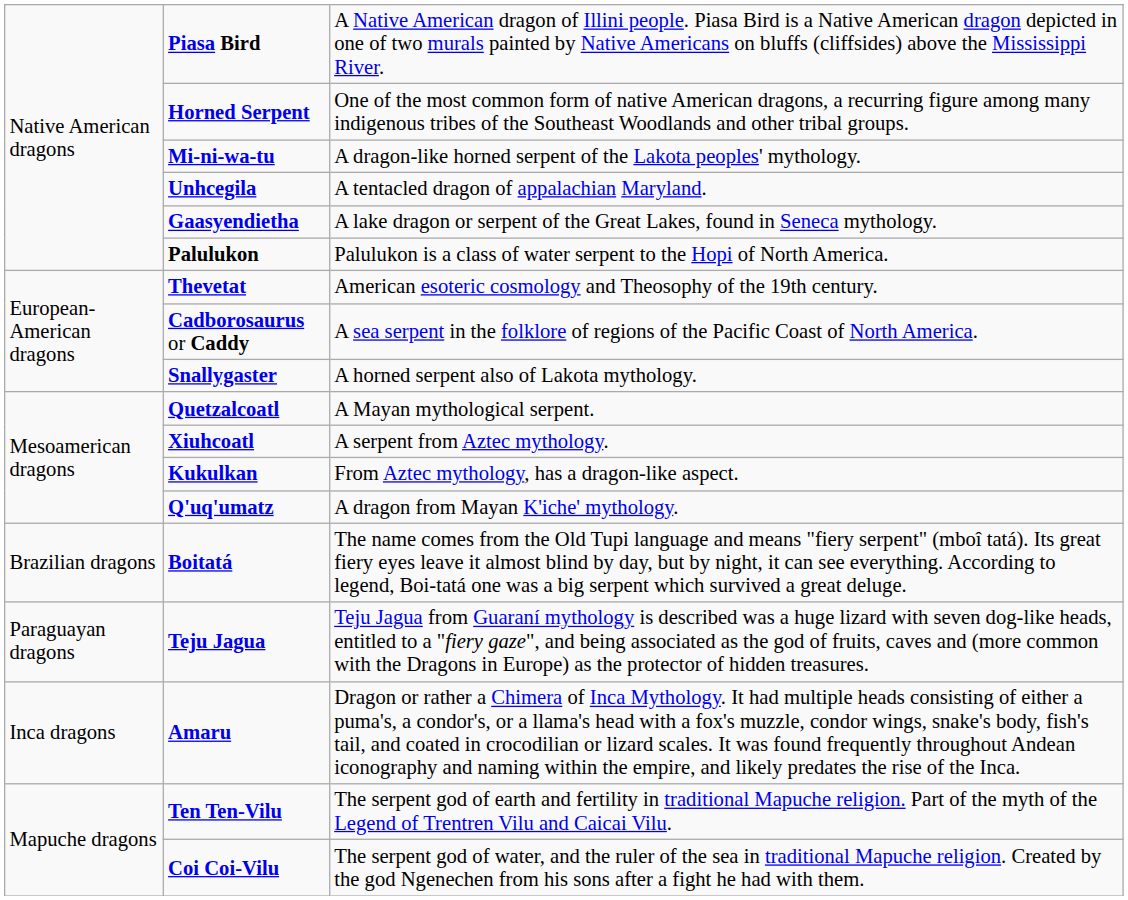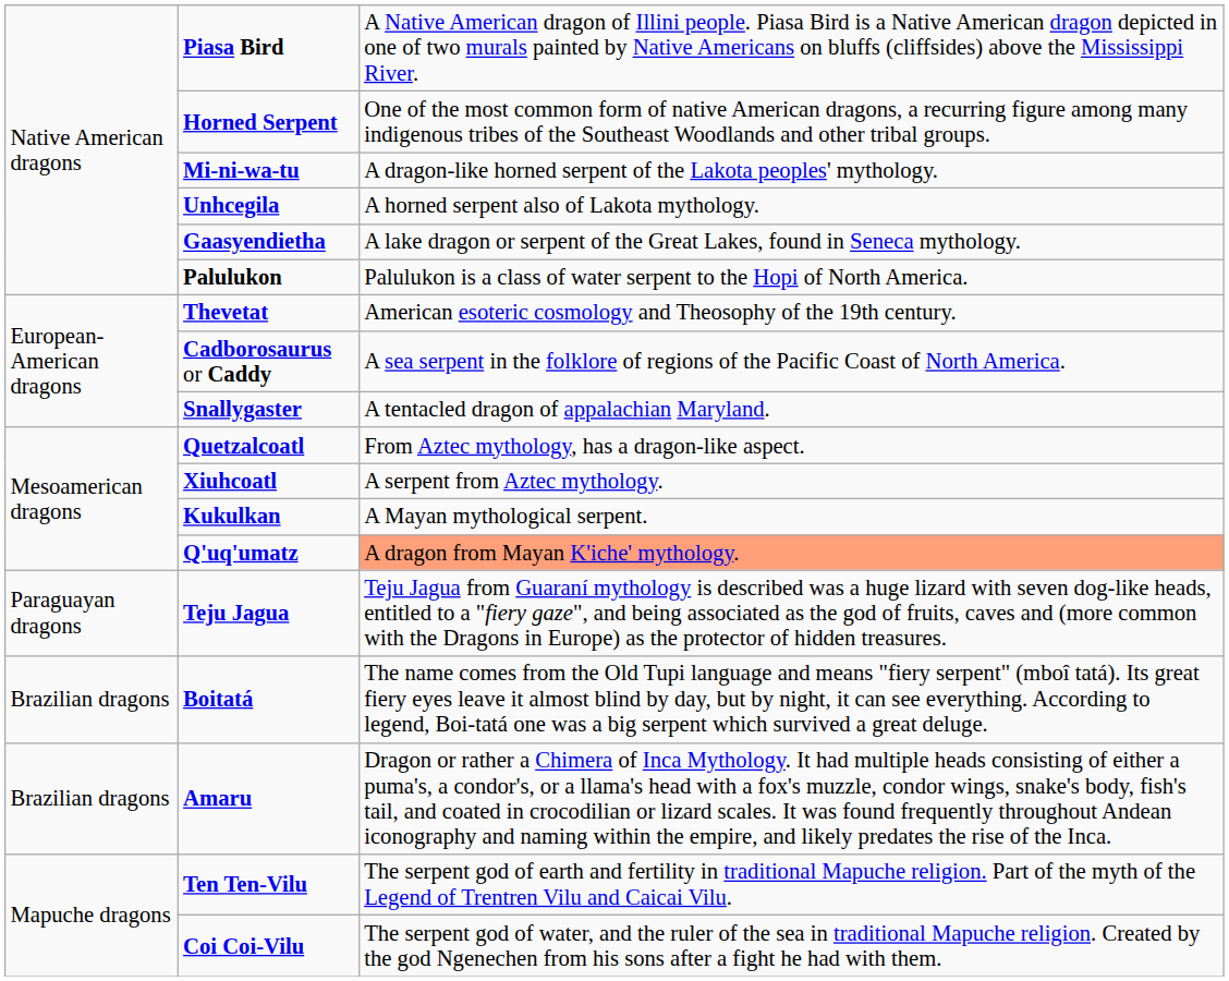Unhcegila | column 3: A tentacled dragon of appalachian Maryland. -> A horned serpent also of Lakota mythology.
Snallygaster | column 3: A horned serpent also of Lakota mythology. -> A tentacled dragon of appalachian Maryland.
Quetzalcoatl | column 3: A Mayan mythological serpent. -> From Aztec mythology, has a dragon-like aspect.
Kukulkan | column 3: From Aztec mythology, has a dragon-like aspect. -> A Mayan mythological serpent.
Q'uq'umatz | column 3: no background -> lightsalmon background
rows swapped: Boitatá <-> Teju Jagua
Amaru | column 1: Inca dragons -> Brazilian dragons
